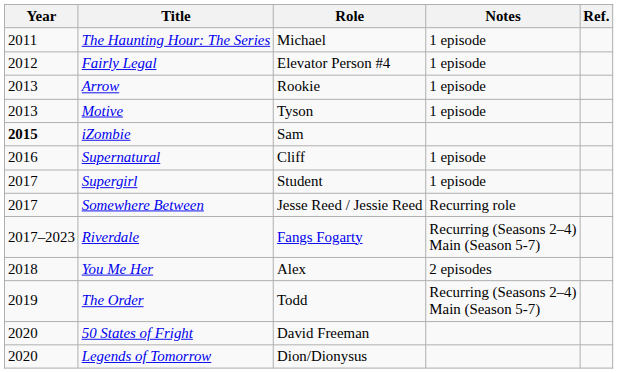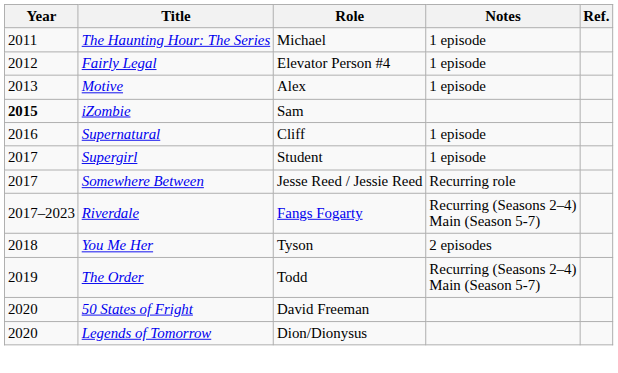- row: 2013 | Arrow | Rookie | 1 episode
Motive | Role: Tyson -> Alex
You Me Her | Role: Alex -> Tyson
